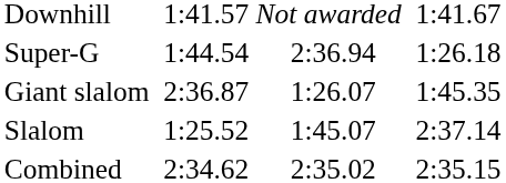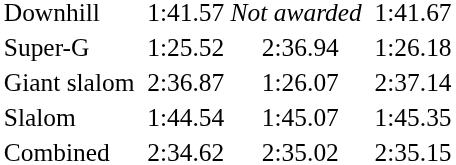Super-G | column 3: 1:44.54 -> 1:25.52
Giant slalom | column 7: 1:45.35 -> 2:37.14
Slalom | column 3: 1:25.52 -> 1:44.54
Slalom | column 7: 2:37.14 -> 1:45.35
